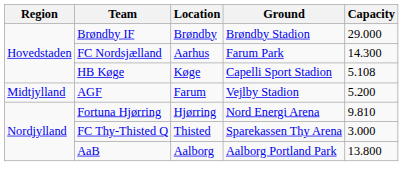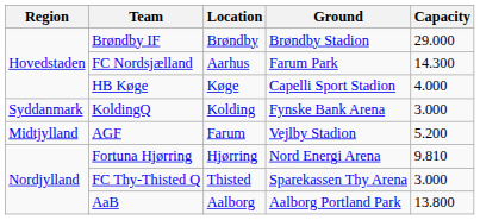HB Køge | Capacity: 5.108 -> 4.000
+ row: Syddanmark | KoldingQ | Kolding | Fynske Bank Arena | 3.000
